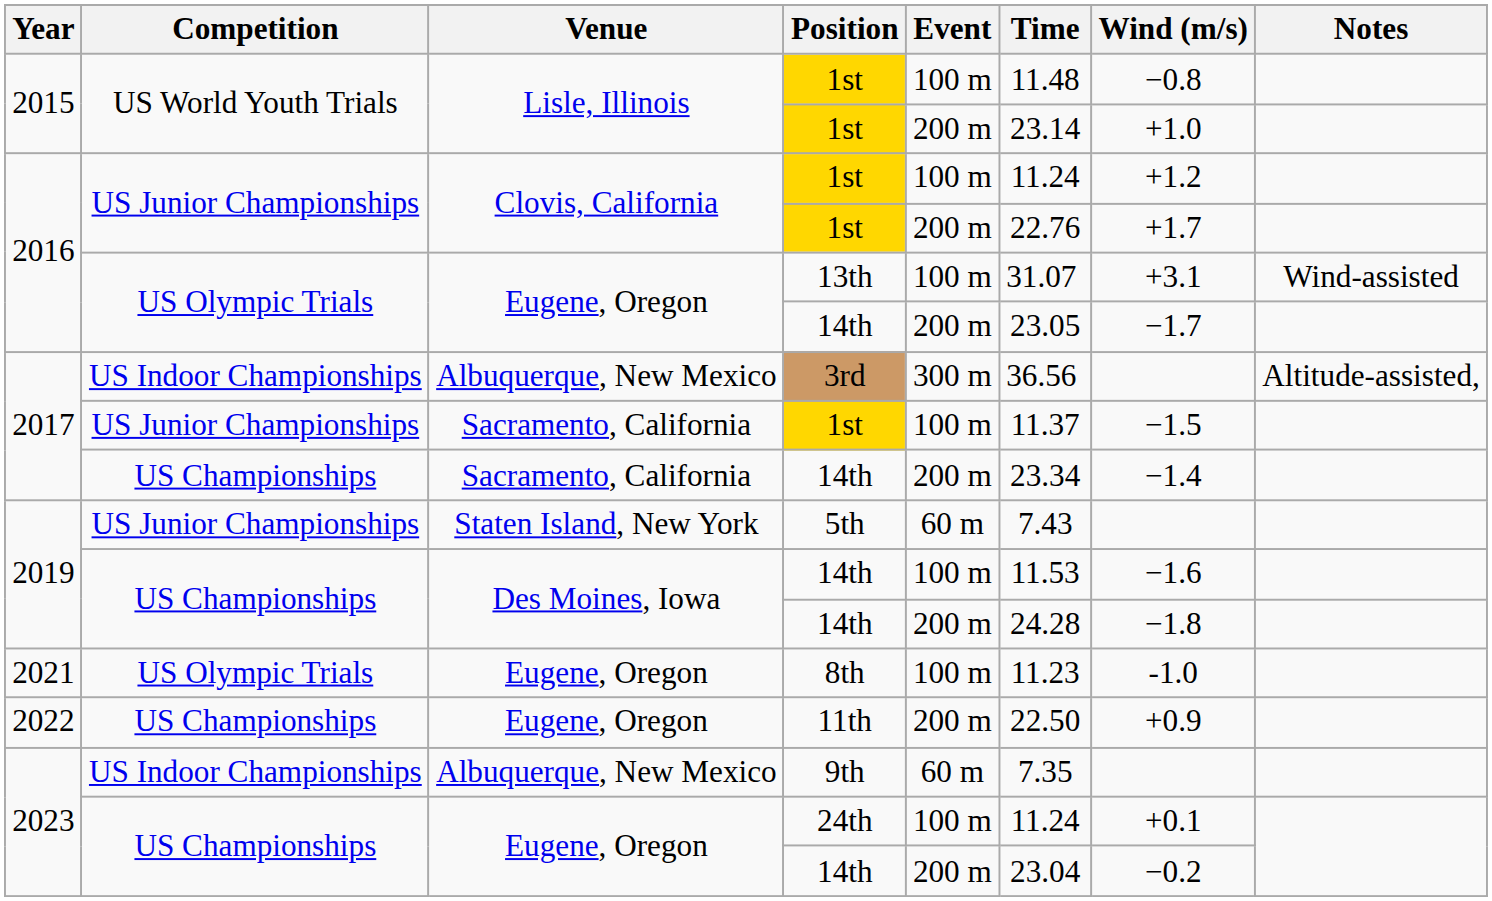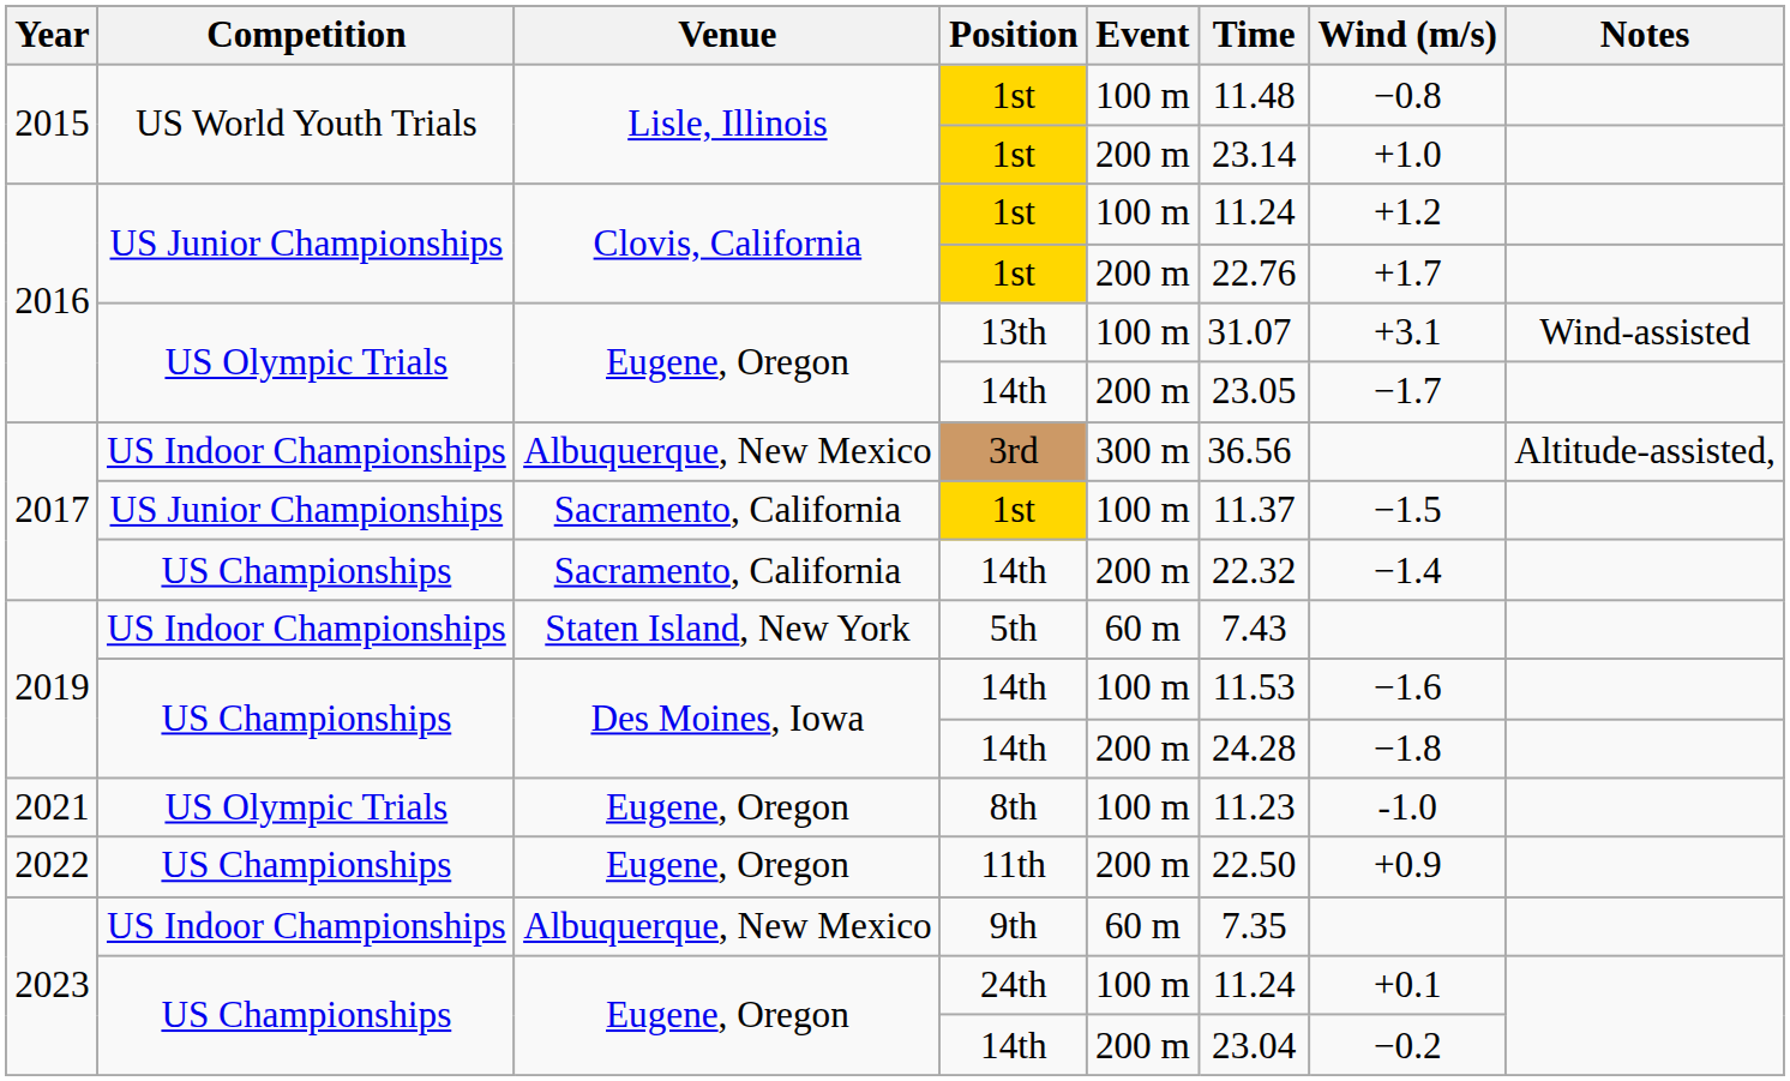2017 / 14th | Time: 23.34 -> 22.32
5th | Competition: US Junior Championships -> US Indoor Championships
